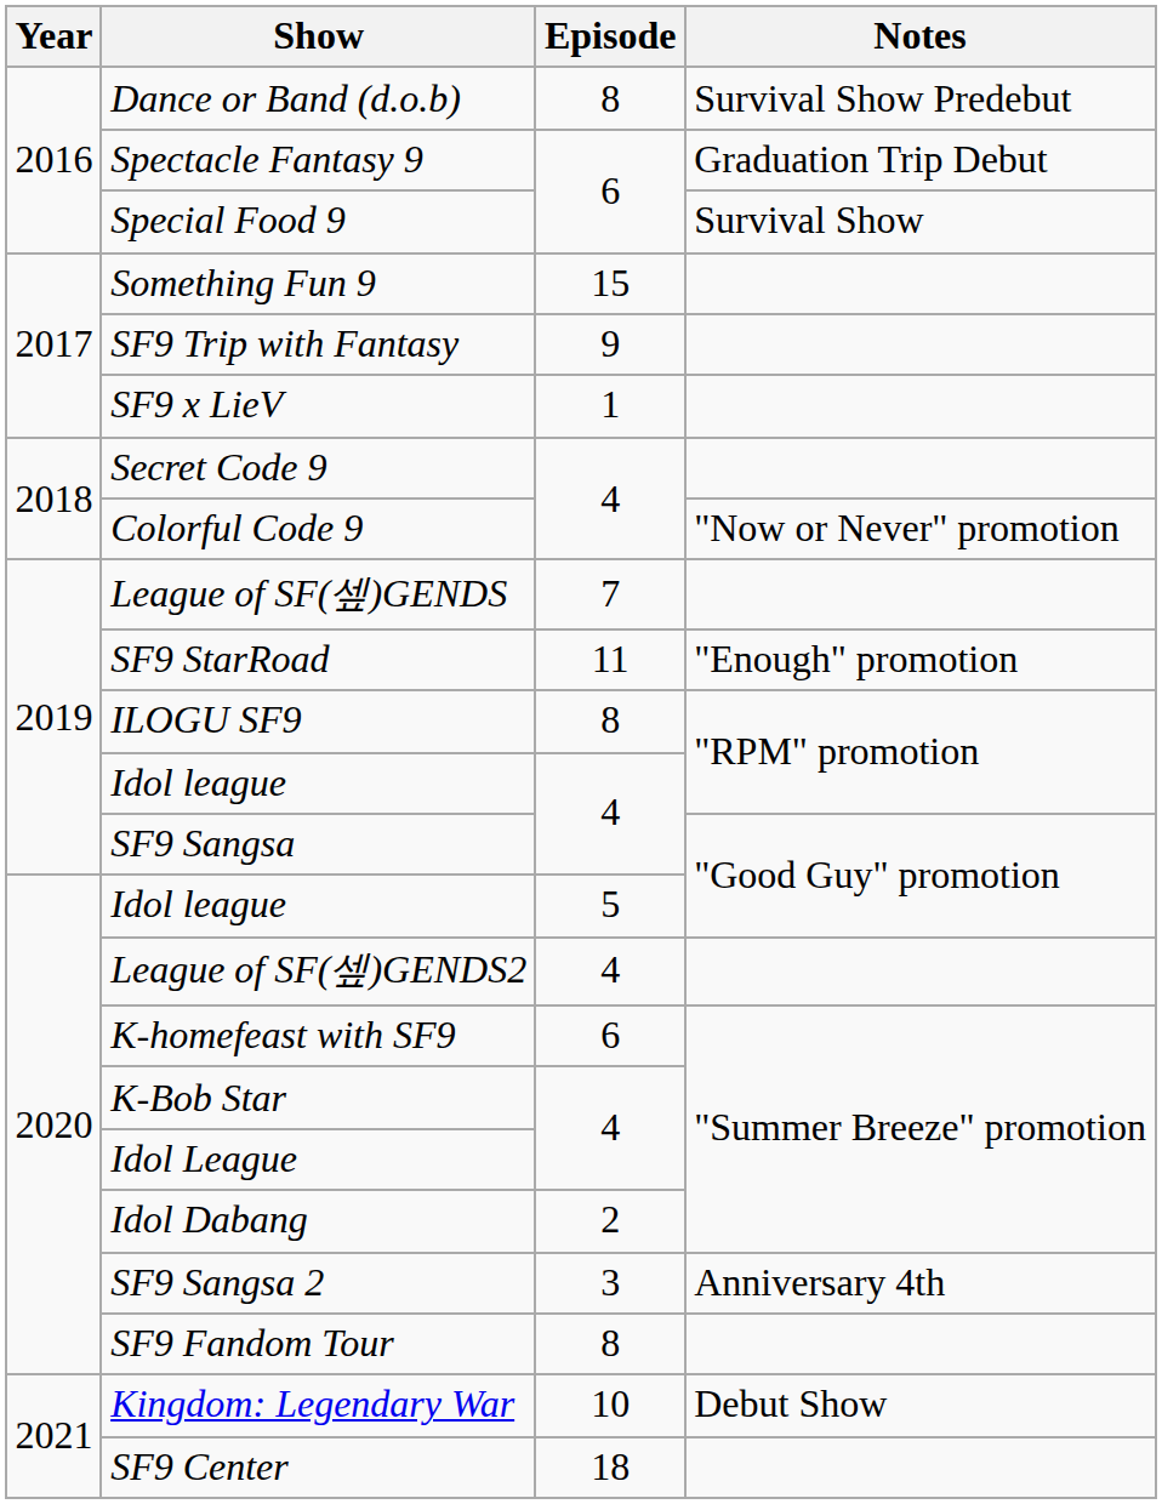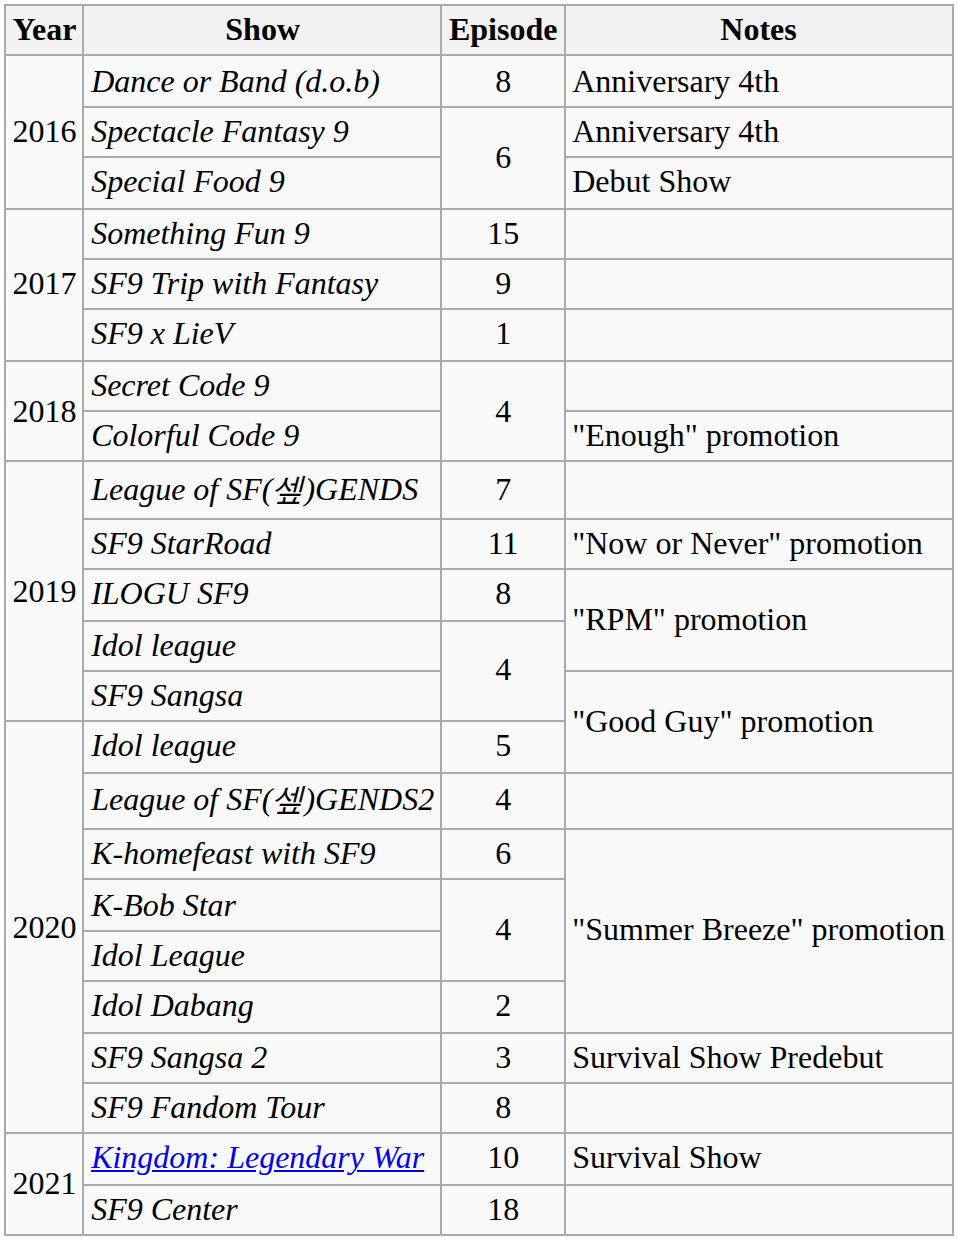Dance or Band (d.o.b) | Notes: Survival Show Predebut -> Anniversary 4th
Spectacle Fantasy 9 | Notes: Graduation Trip Debut -> Anniversary 4th
Special Food 9 | Notes: Survival Show -> Debut Show
Colorful Code 9 | Notes: "Now or Never" promotion -> "Enough" promotion
SF9 StarRoad | Notes: "Enough" promotion -> "Now or Never" promotion
SF9 Sangsa 2 | Notes: Anniversary 4th -> Survival Show Predebut
Kingdom: Legendary War | Notes: Debut Show -> Survival Show
